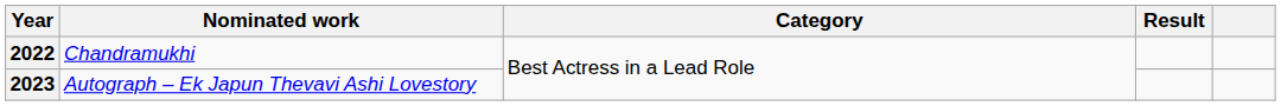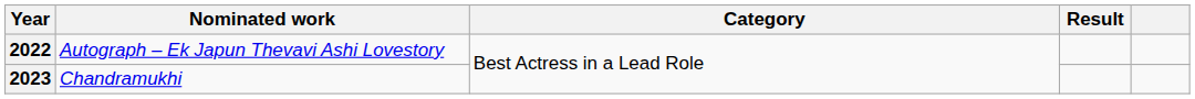2022 | Nominated work: Chandramukhi -> Autograph – Ek Japun Thevavi Ashi Lovestory
2023 | Nominated work: Autograph – Ek Japun Thevavi Ashi Lovestory -> Chandramukhi
